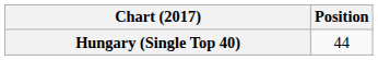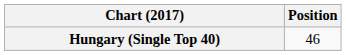Hungary (Single Top 40) | Position: 44 -> 46
